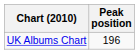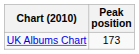UK Albums Chart | Peak position: 196 -> 173
